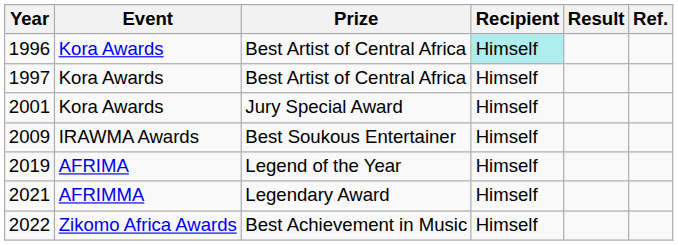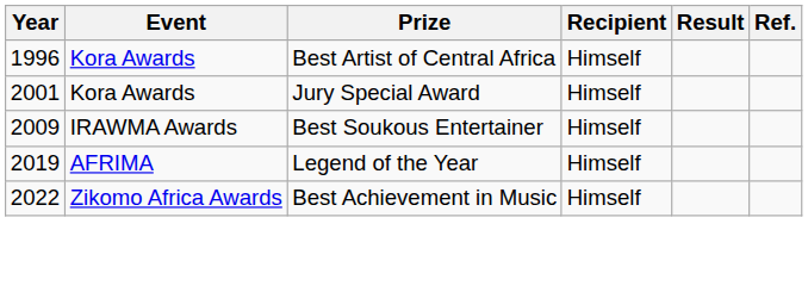1996 | Recipient: paleturquoise background -> no background
- row: 1997 | Kora Awards | Best Artist of Central Africa | Himself
- row: 2021 | AFRIMMA | Legendary Award | Himself
